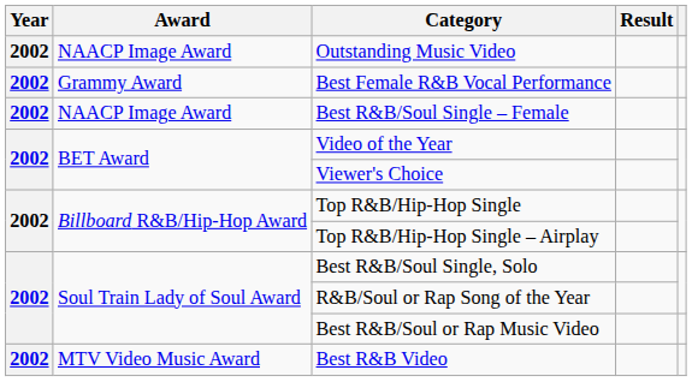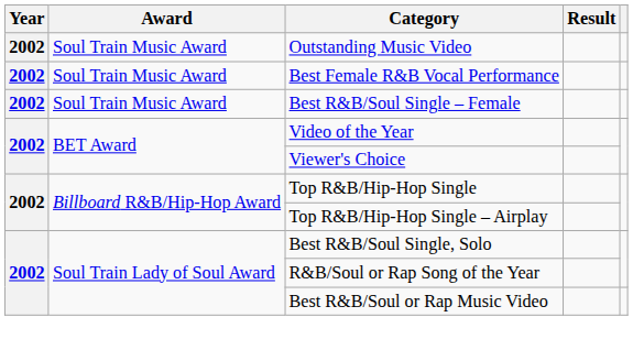Outstanding Music Video | Award: NAACP Image Award -> Soul Train Music Award
Best Female R&B Vocal Performance | Award: Grammy Award -> Soul Train Music Award
Best R&B/Soul Single – Female | Award: NAACP Image Award -> Soul Train Music Award
- row: 2002 | MTV Video Music Award | Best R&B Video
